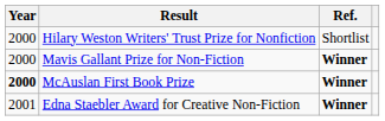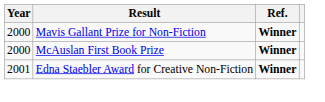- row: 2000 | Hilary Weston Writers' Trust Prize for Nonfiction | Shortlist
McAuslan First Book Prize | Year: bold -> normal
